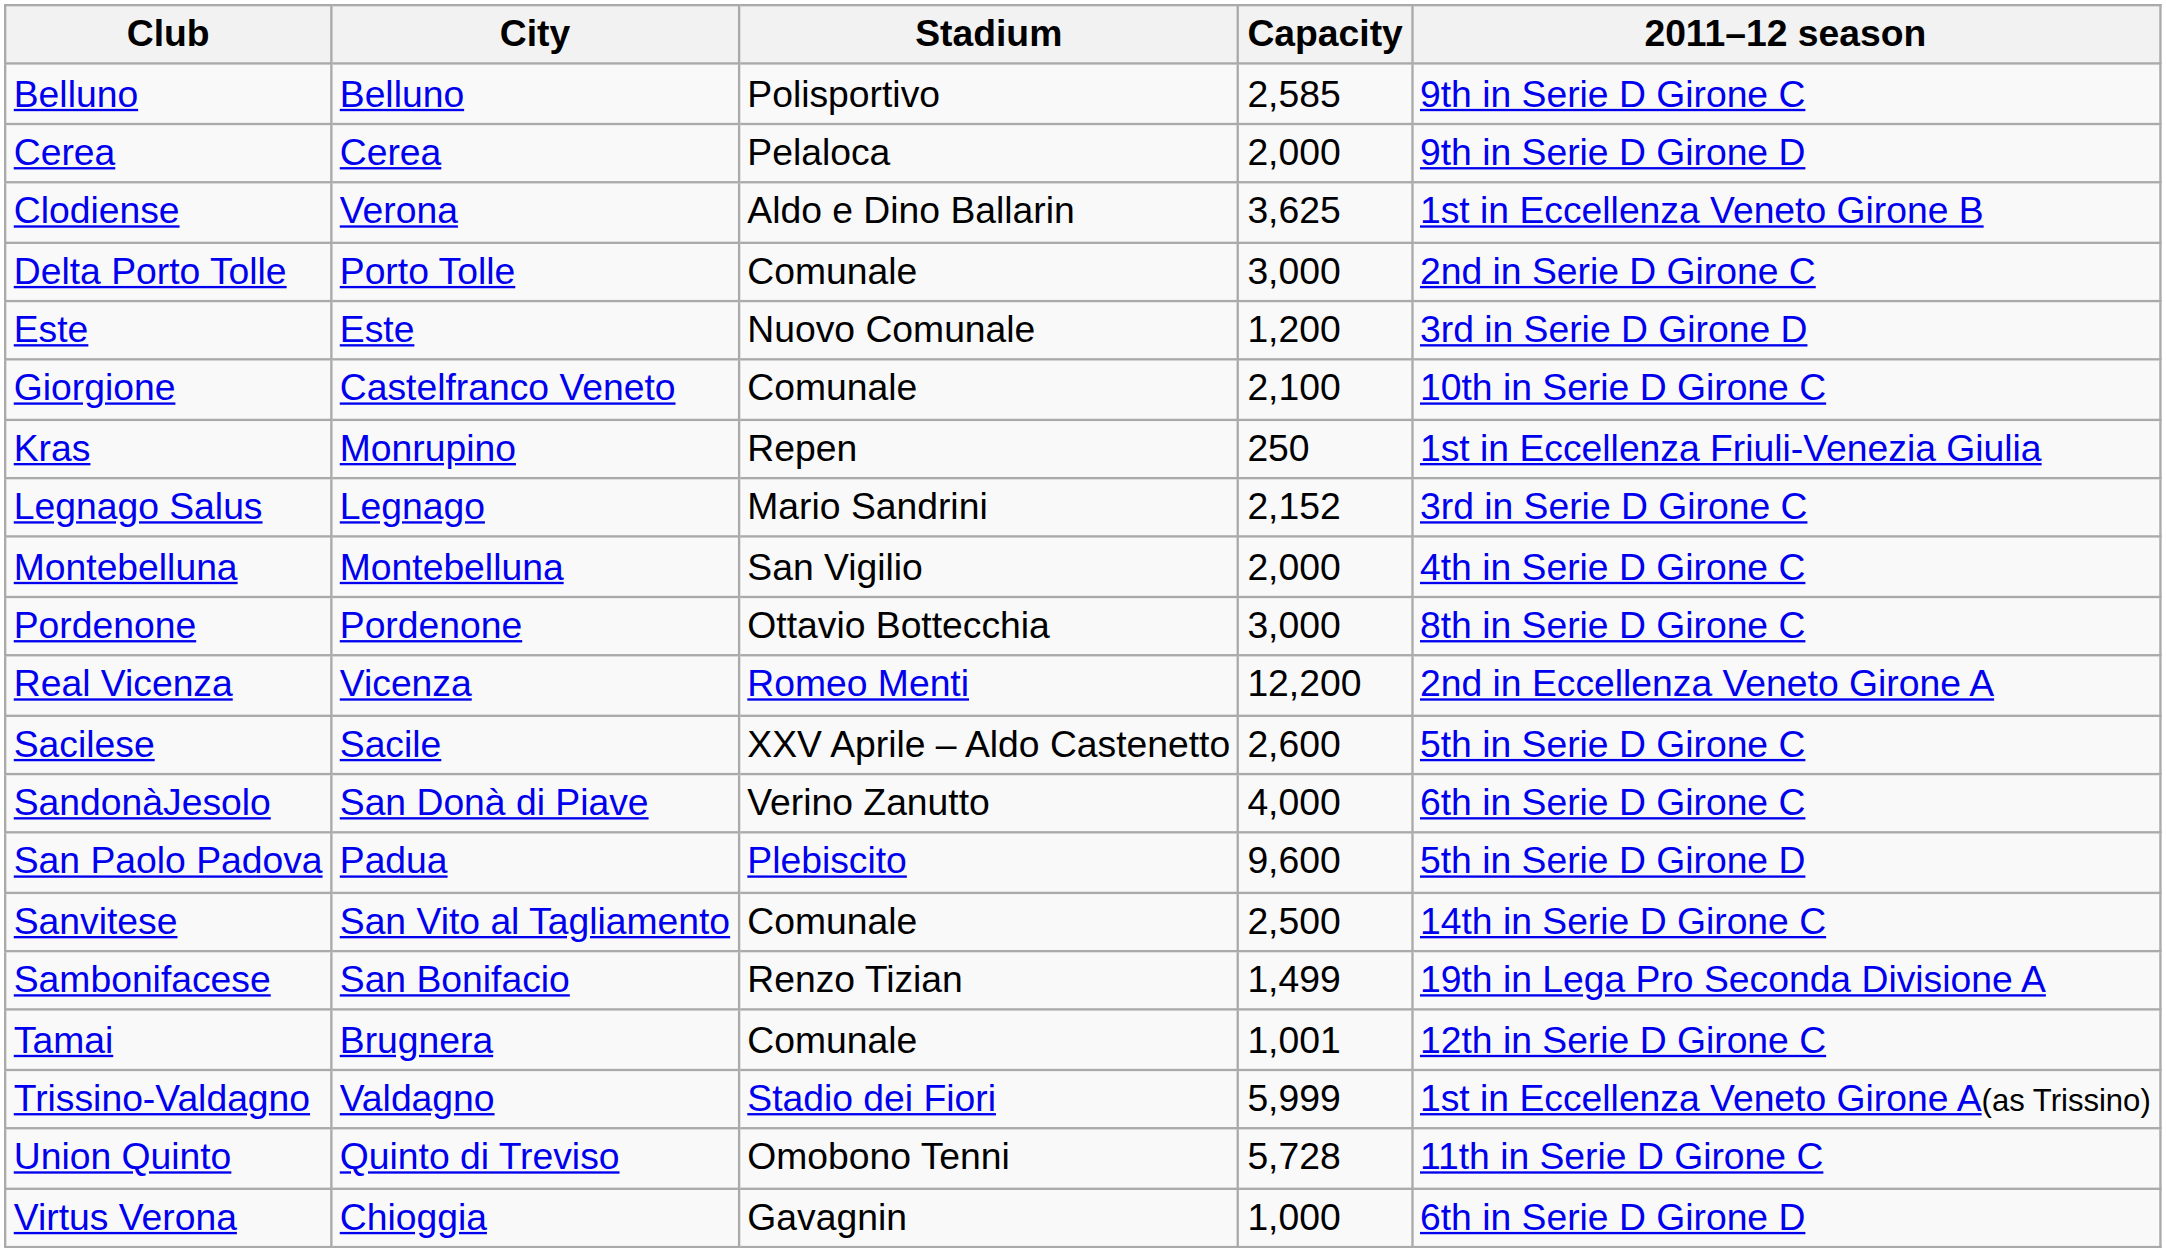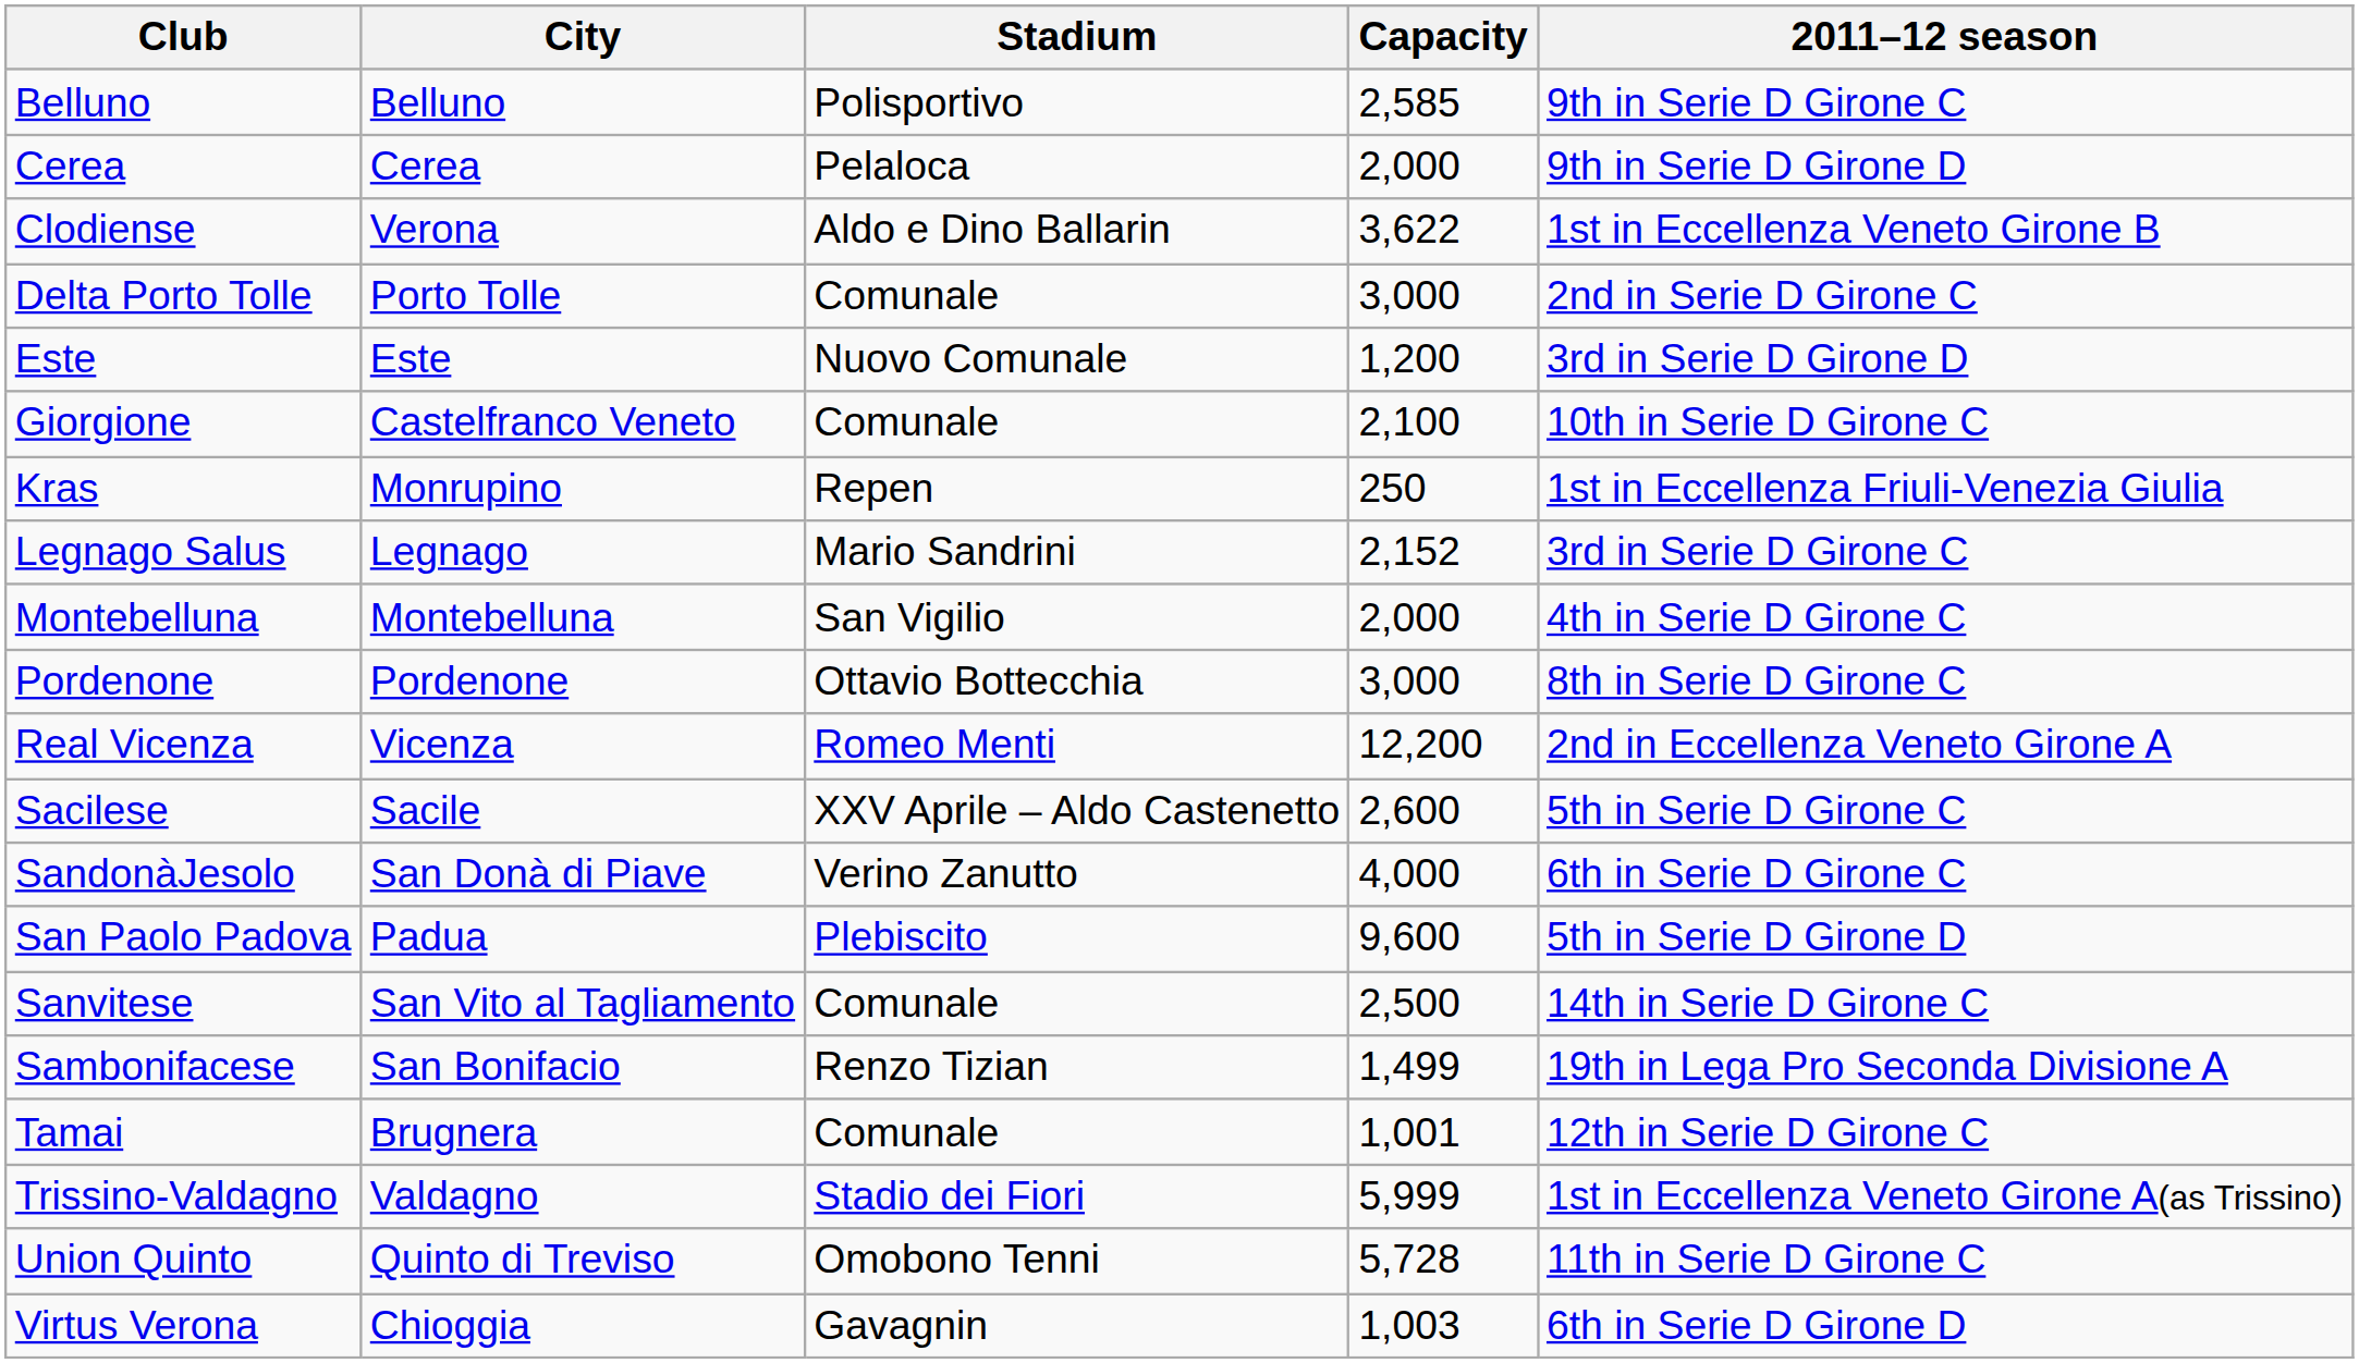Clodiense | Capacity: 3,625 -> 3,622
Virtus Verona | Capacity: 1,000 -> 1,003
